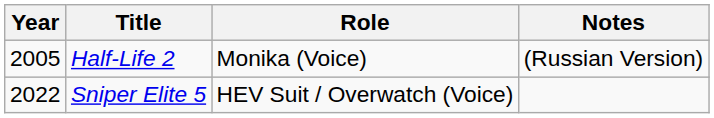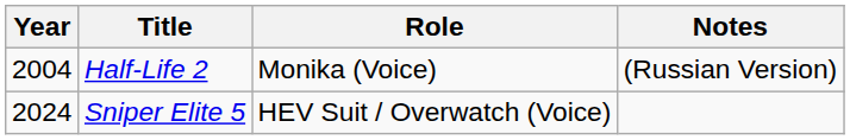Half-Life 2 | Year: 2005 -> 2004
Sniper Elite 5 | Year: 2022 -> 2024
